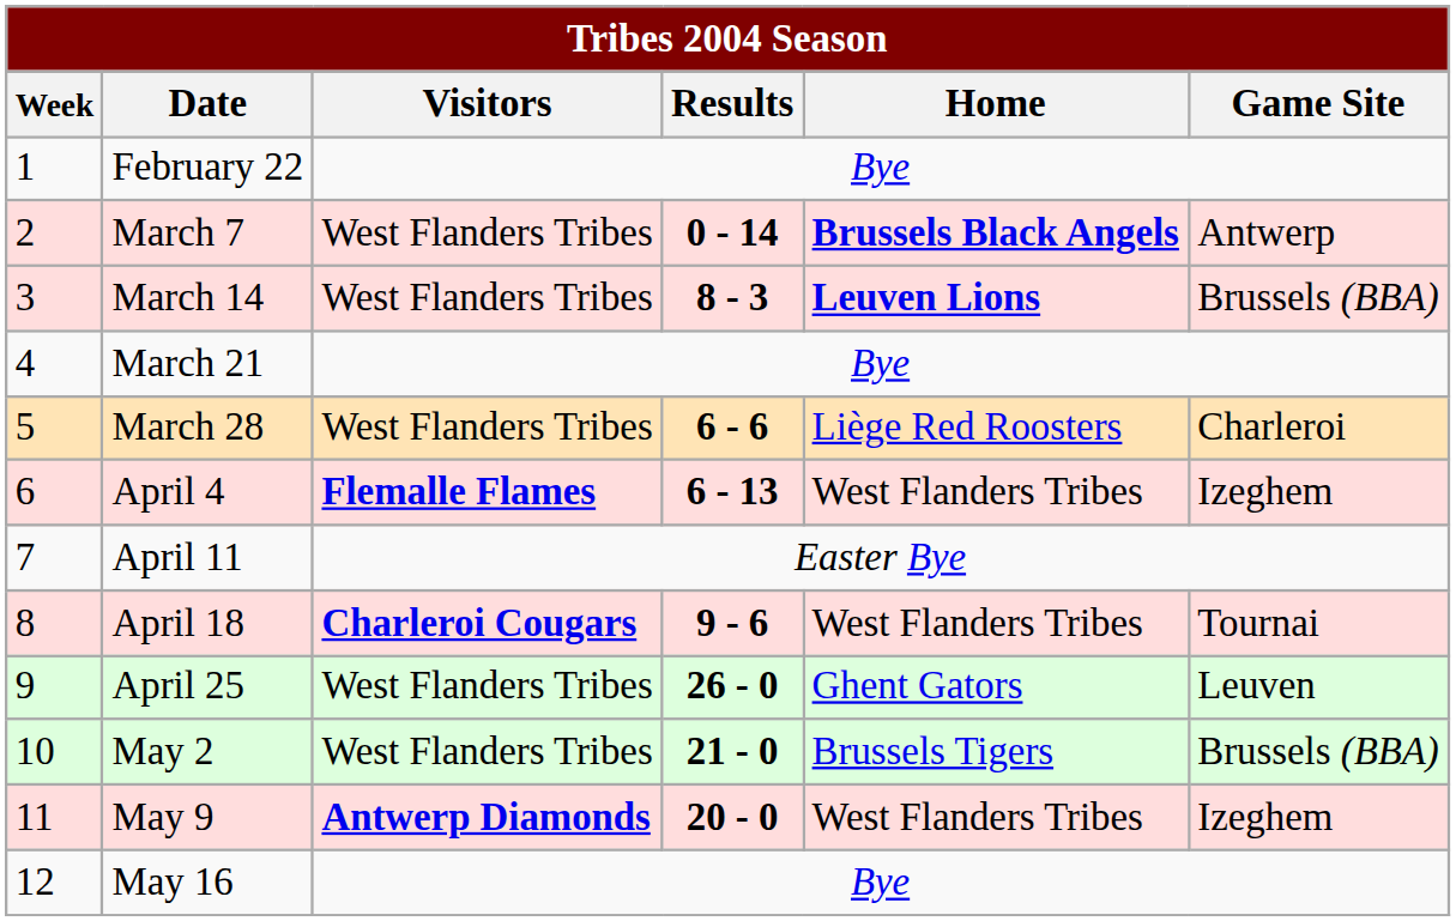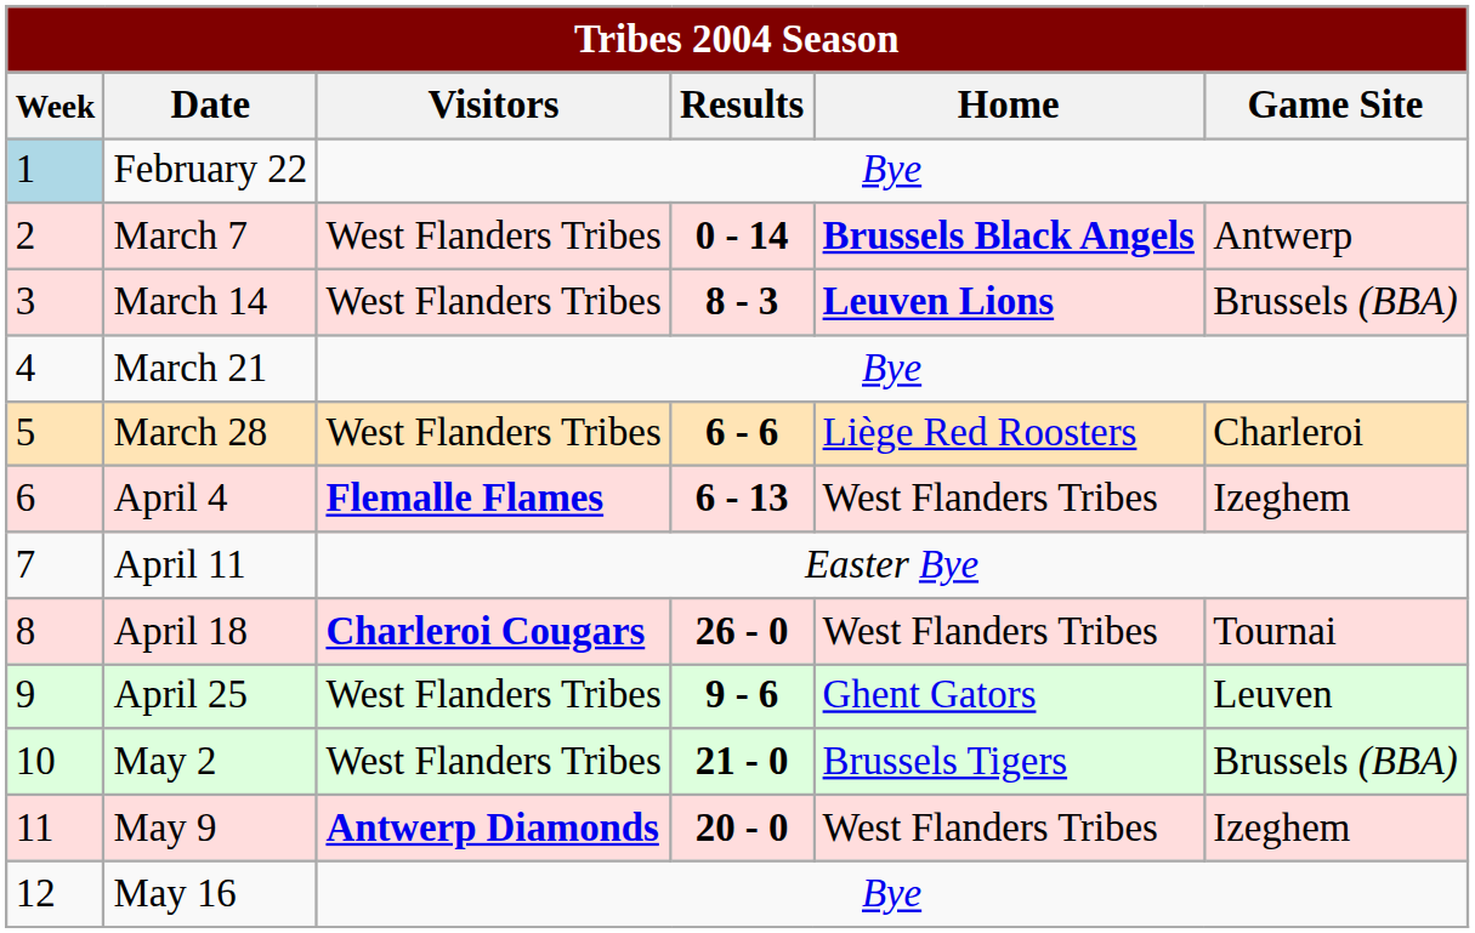February 22 | Week: no background -> lightblue background
April 18 | Results: 9 - 6 -> 26 - 0
April 25 | Results: 26 - 0 -> 9 - 6
